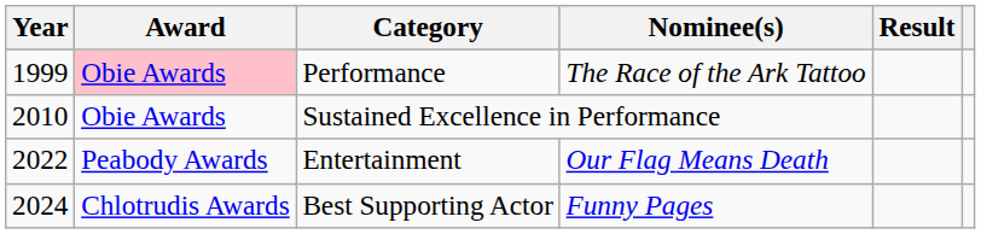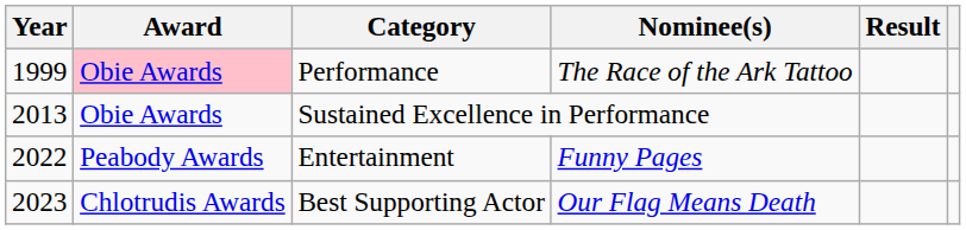Sustained Excellence in Performance | Year: 2010 -> 2013
Entertainment | Nominee(s): Our Flag Means Death -> Funny Pages
Best Supporting Actor | Year: 2024 -> 2023
Best Supporting Actor | Nominee(s): Funny Pages -> Our Flag Means Death
